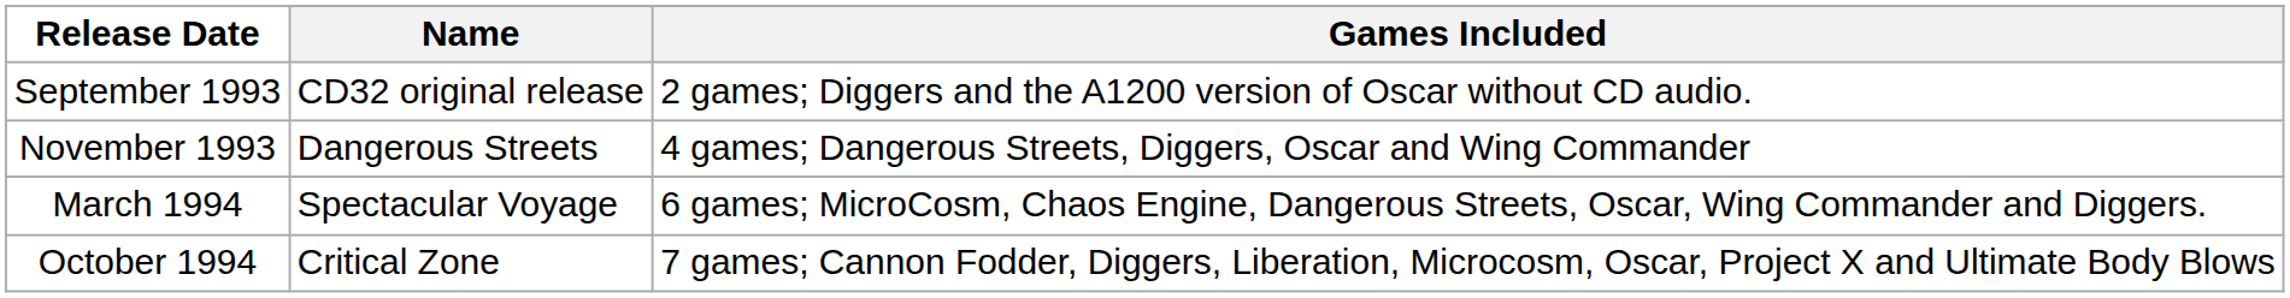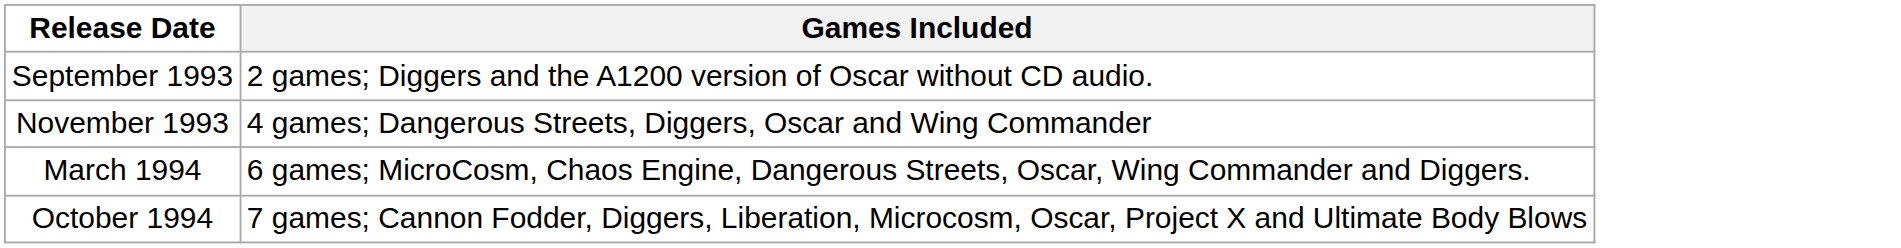- column: Name | CD32 original release | Dangerous Streets | Spectacular Voyage | Critical Zone
